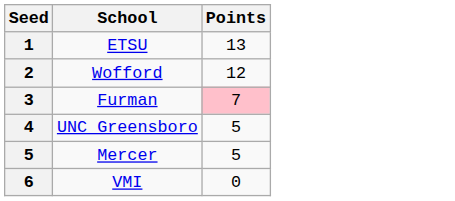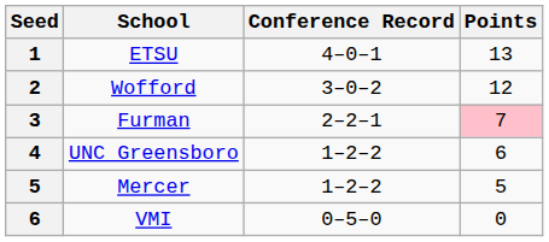+ column: Conference Record | 4–0–1 | 3–0–2 | 2–2–1 | 1–2–2 | 1–2–2 | 0–5–0
UNC Greensboro | Points: 5 -> 6
